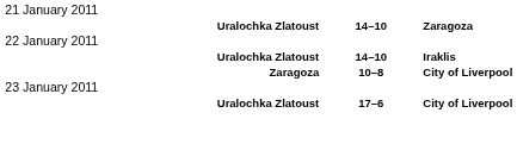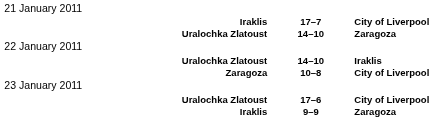+ row: Iraklis | 17–7 | City of Liverpool
+ row: Iraklis | 9–9 | Zaragoza
